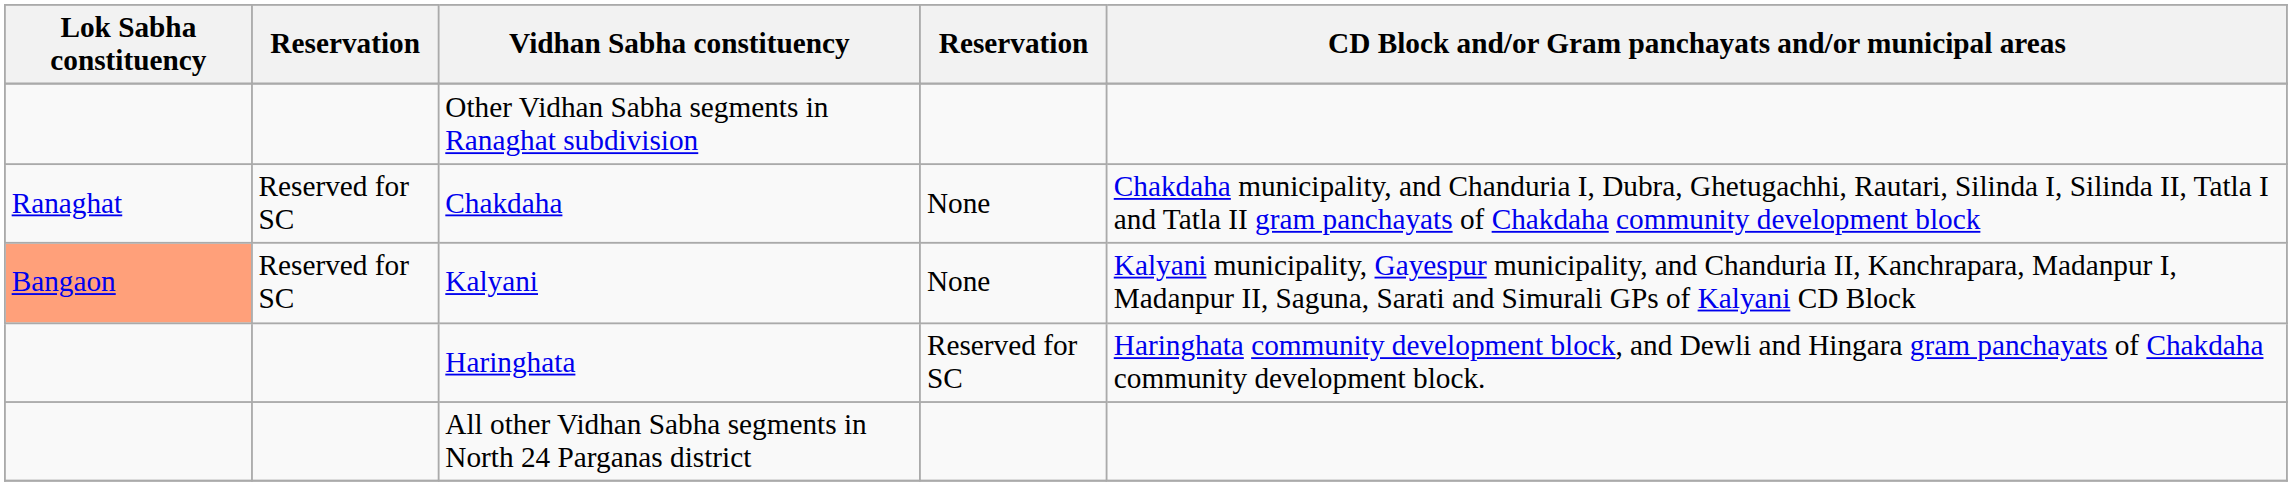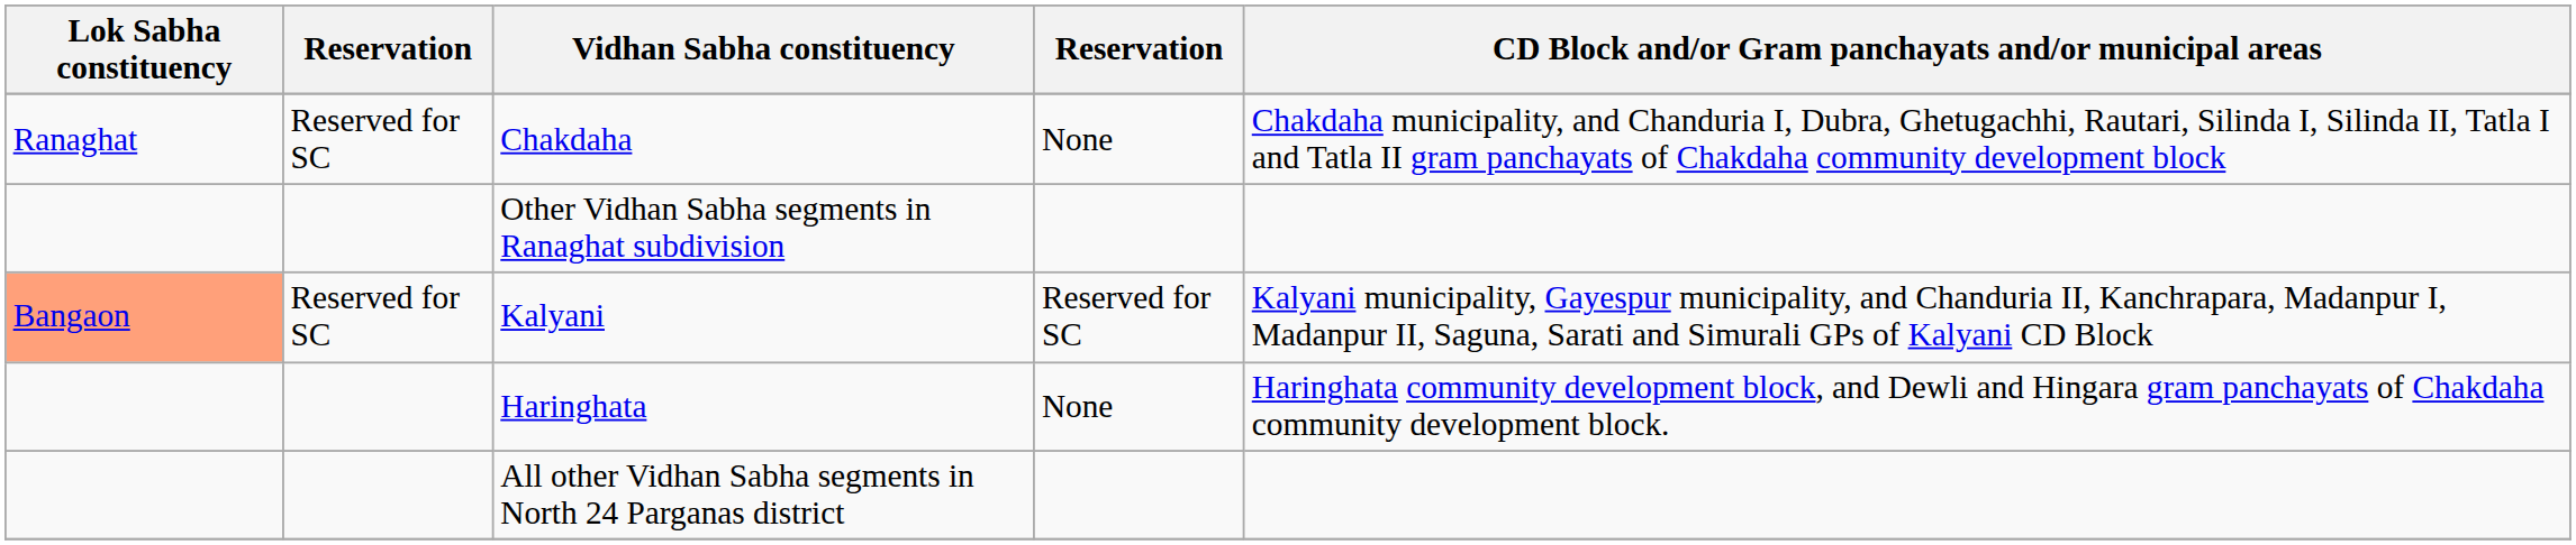rows swapped: Chakdaha <-> Other Vidhan Sabha segments in Ranaghat subdivision
Kalyani | column 4: None -> Reserved for SC
Haringhata | column 4: Reserved for SC -> None
